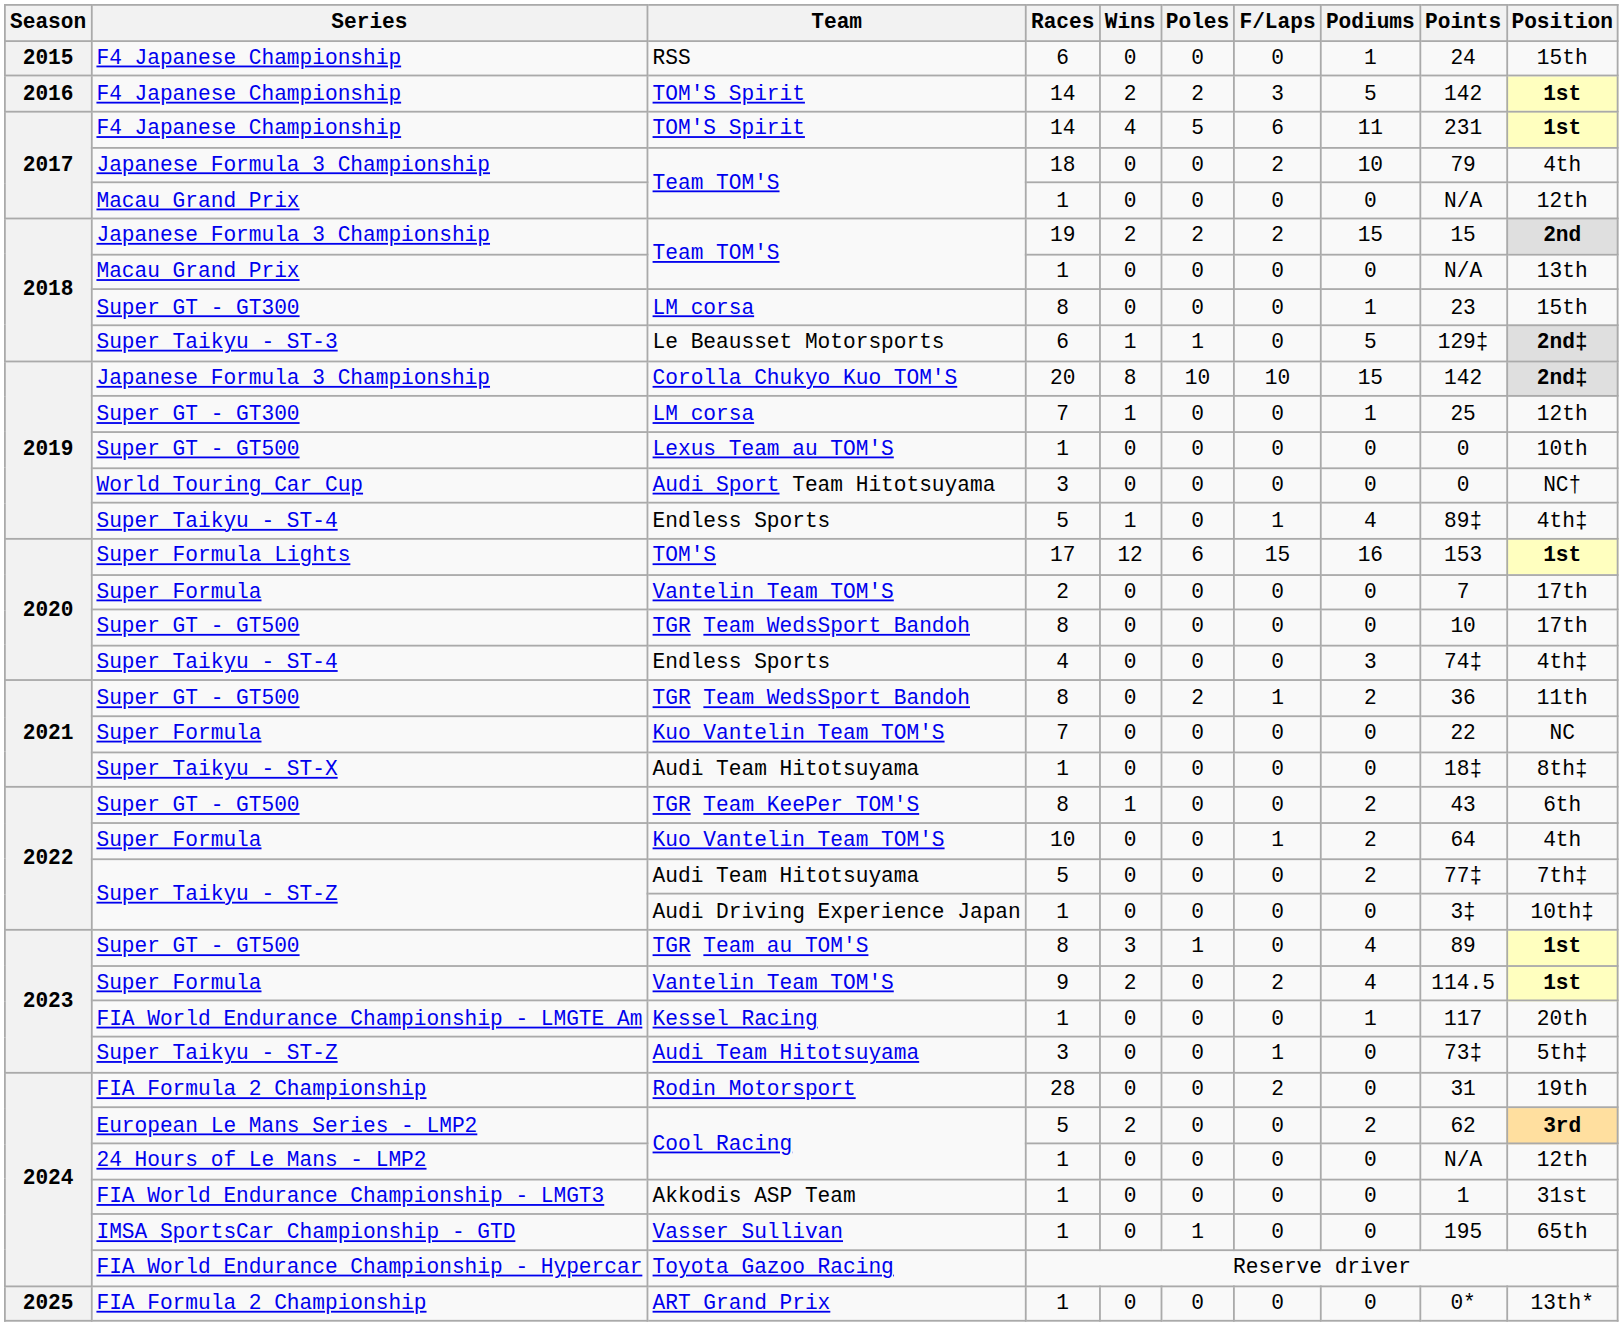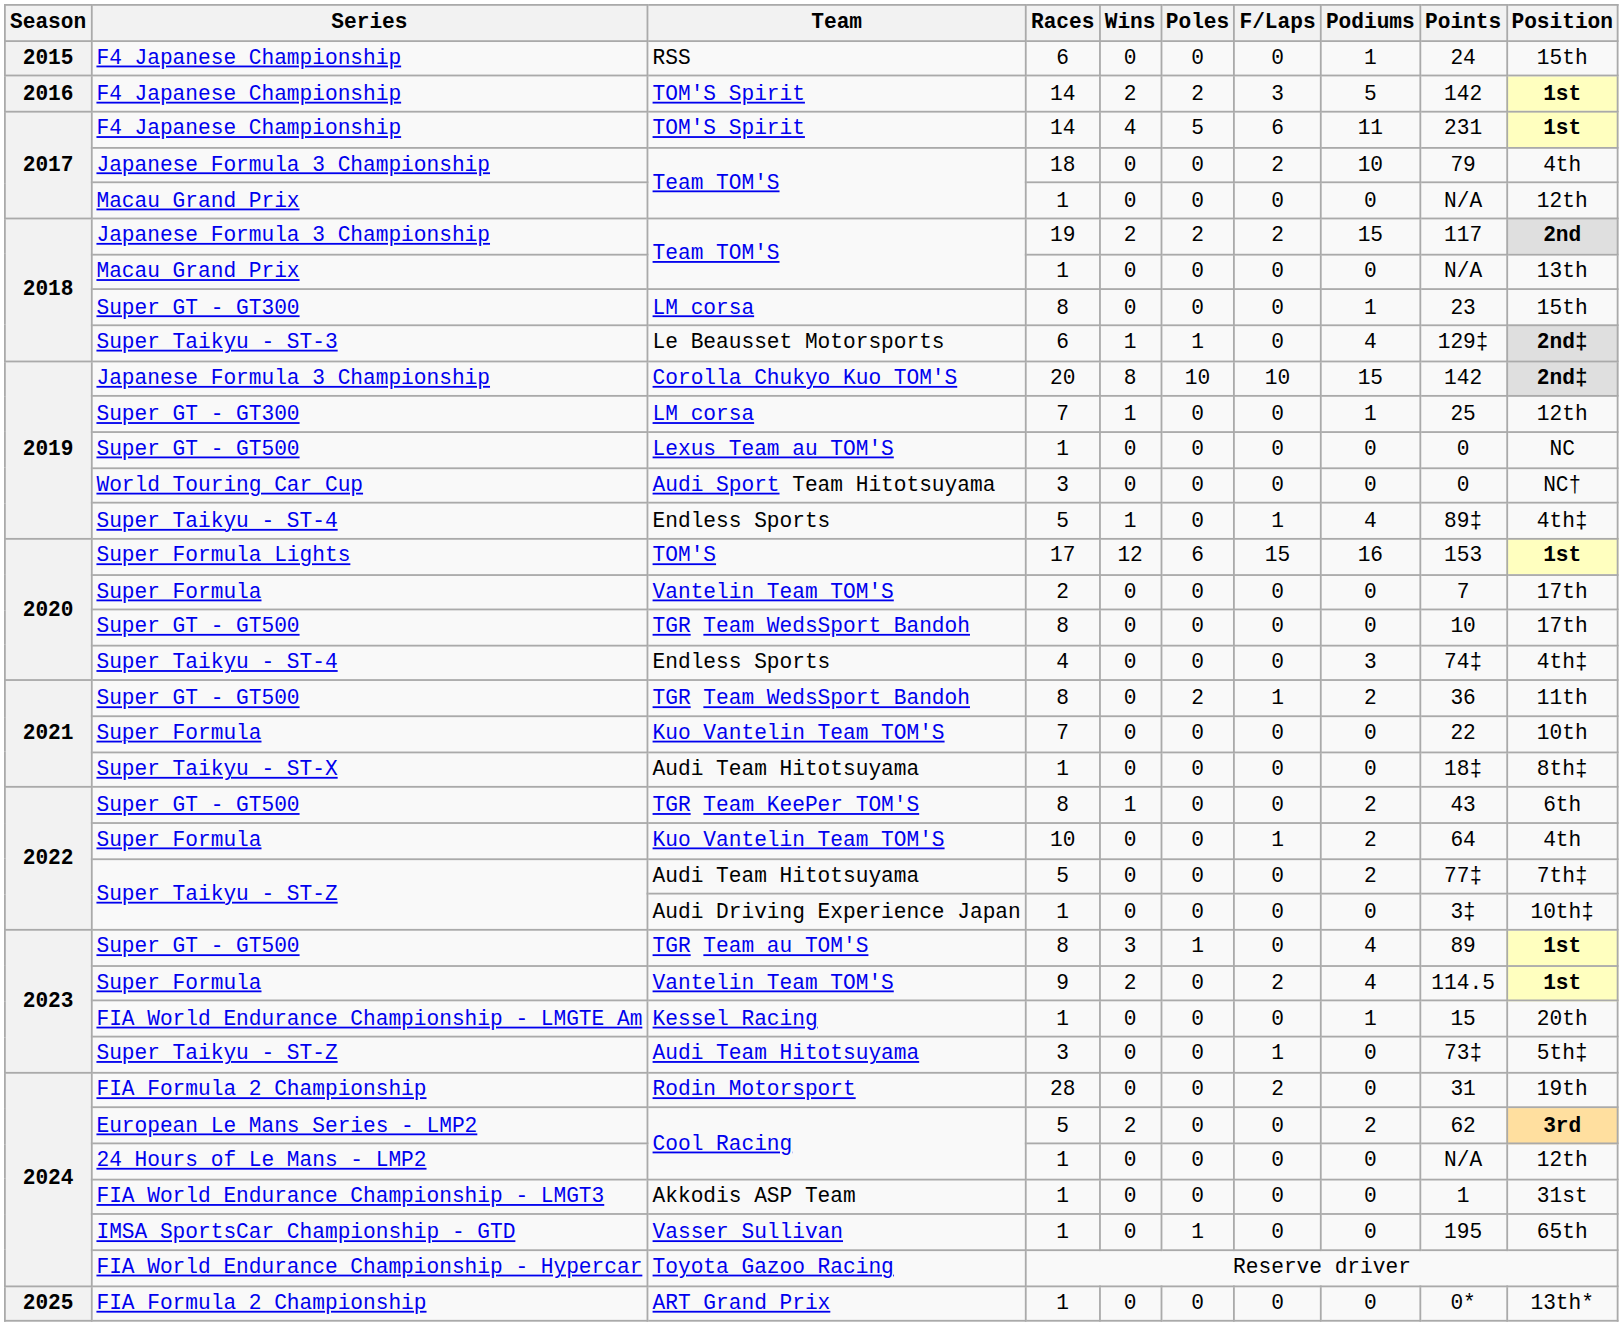Team TOM'S / 19 | Points: 15 -> 117
Le Beausset Motorsports | Podiums: 5 -> 4
Lexus Team au TOM'S | Position: 10th -> NC
Kuo Vantelin Team TOM'S / 7 | Position: NC -> 10th
Kessel Racing | Points: 117 -> 15
